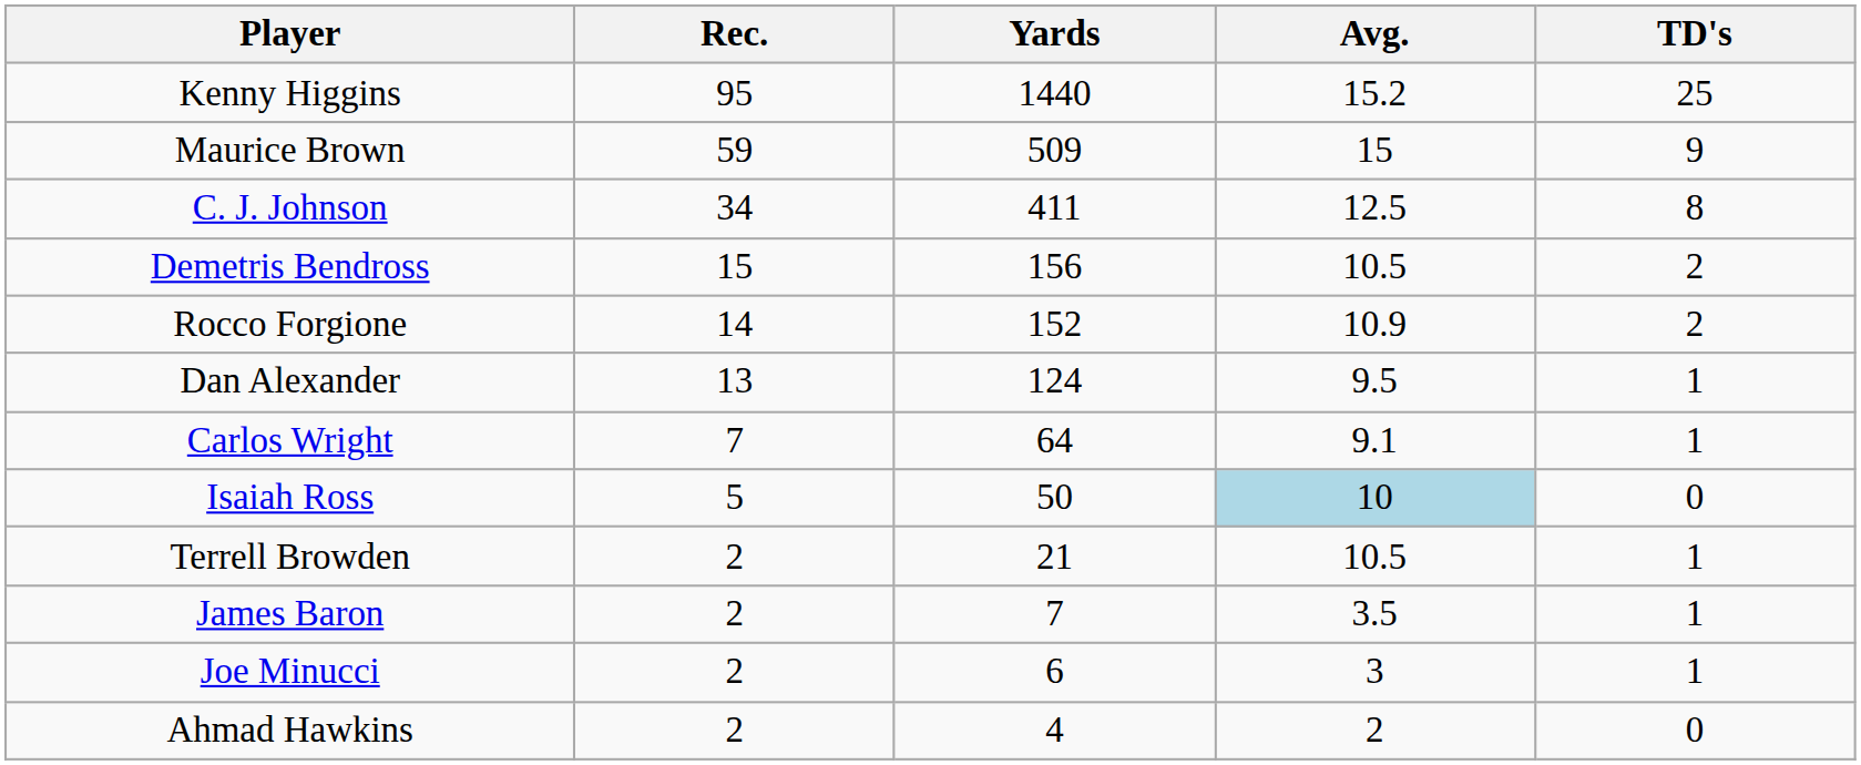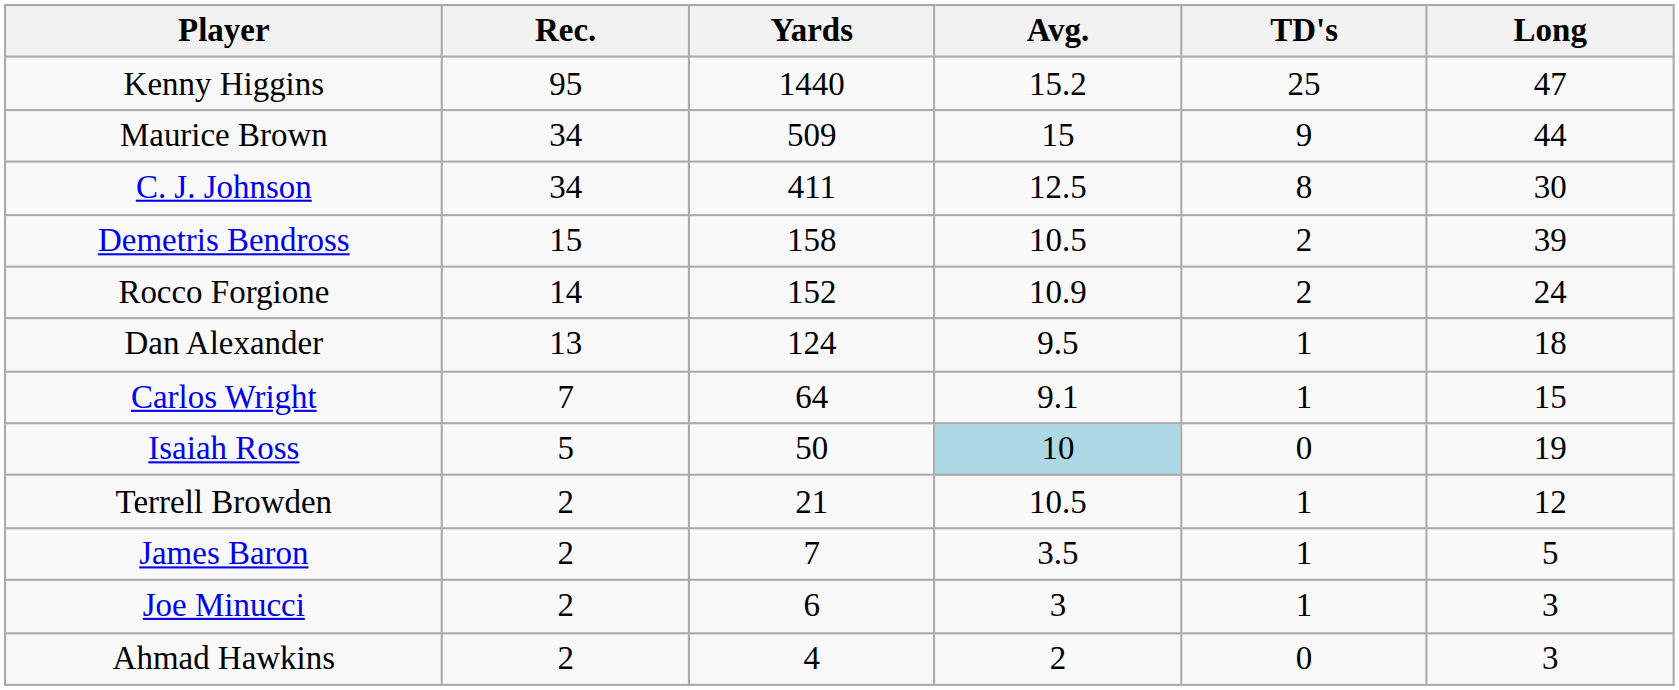+ column: Long | 47 | 44 | 30 | 39 | 24 | 18 | 15 | 19 | 12 | 5 | 3 | 3
Maurice Brown | Rec.: 59 -> 34
Demetris Bendross | Yards: 156 -> 158
